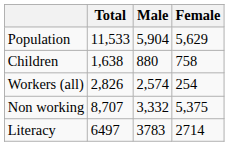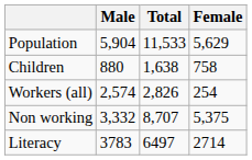columns swapped: Total <-> Male
